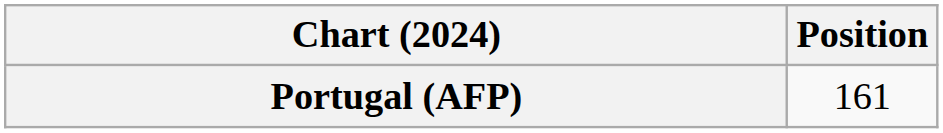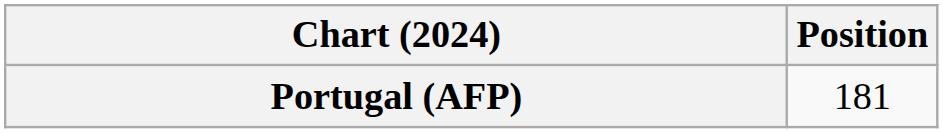Portugal (AFP) | Position: 161 -> 181
